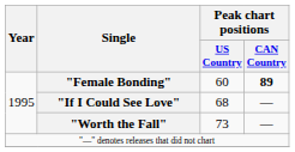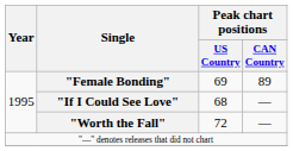"Female Bonding" | Peak chart positions / US Country: 60 -> 69
"Female Bonding" | Peak chart positions / CAN Country: bold -> normal
"Worth the Fall" | Peak chart positions / US Country: 73 -> 72
